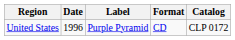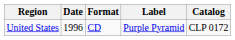columns swapped: Label <-> Format
